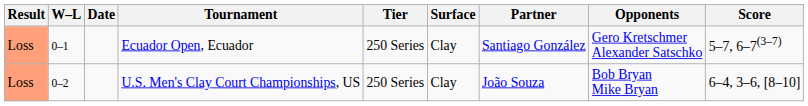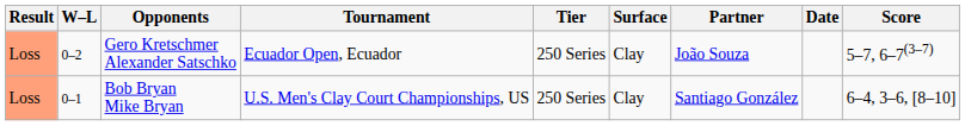columns swapped: Date <-> Opponents
Ecuador Open, Ecuador | W–L: 0–1 -> 0–2
Ecuador Open, Ecuador | Partner: Santiago González -> João Souza
U.S. Men's Clay Court Championships, US | W–L: 0–2 -> 0–1
U.S. Men's Clay Court Championships, US | Partner: João Souza -> Santiago González
